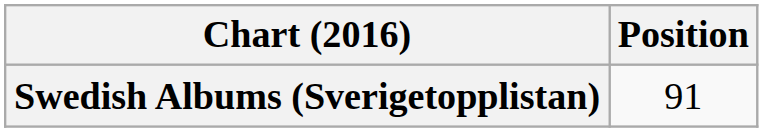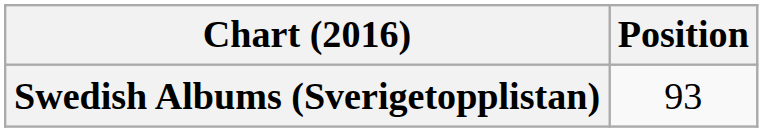Swedish Albums (Sverigetopplistan) | Position: 91 -> 93
